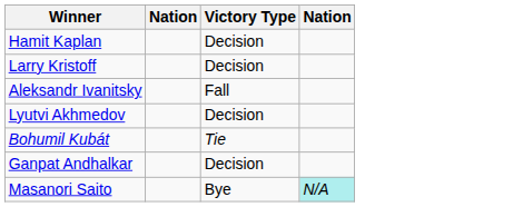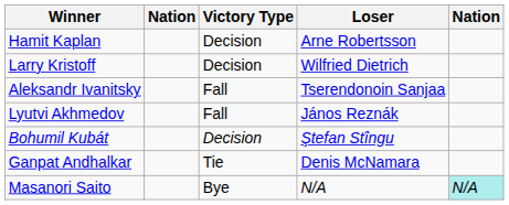+ column: Loser | Arne Robertsson | Wilfried Dietrich | Tserendonoin Sanjaa | János Reznák | Ştefan Stîngu | Denis McNamara | N/A
Lyutvi Akhmedov | Victory Type: Decision -> Fall
Bohumil Kubát | Victory Type: Tie -> Decision
Ganpat Andhalkar | Victory Type: Decision -> Tie
